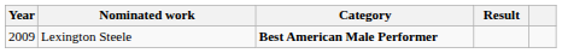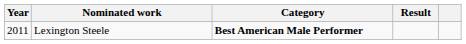Lexington Steele | Year: 2009 -> 2011
